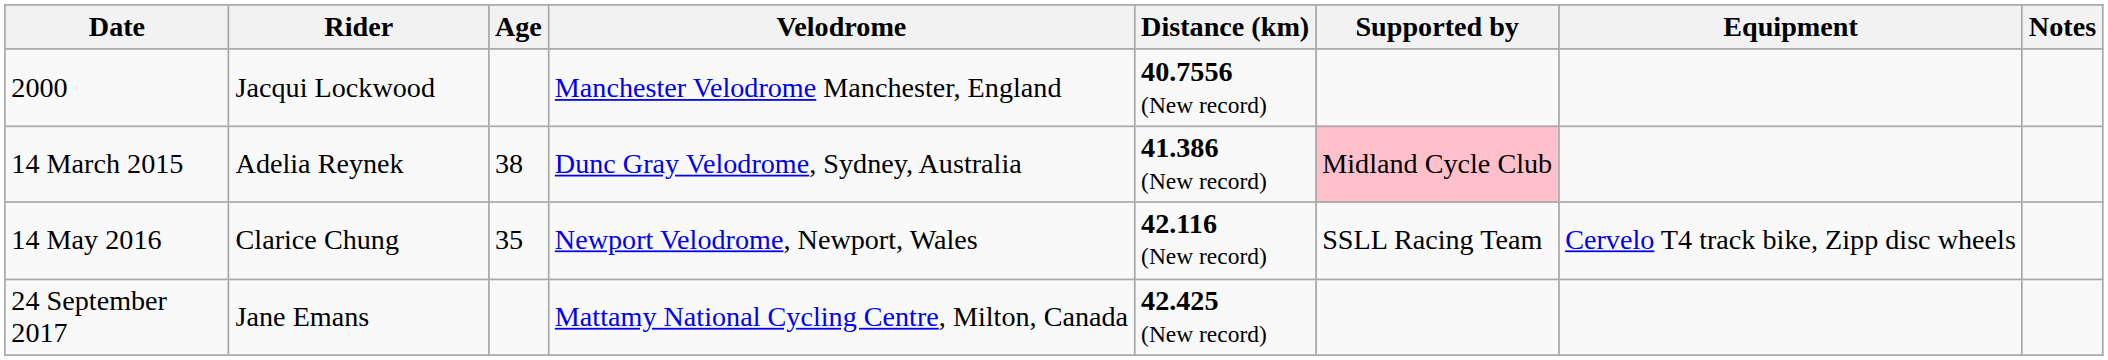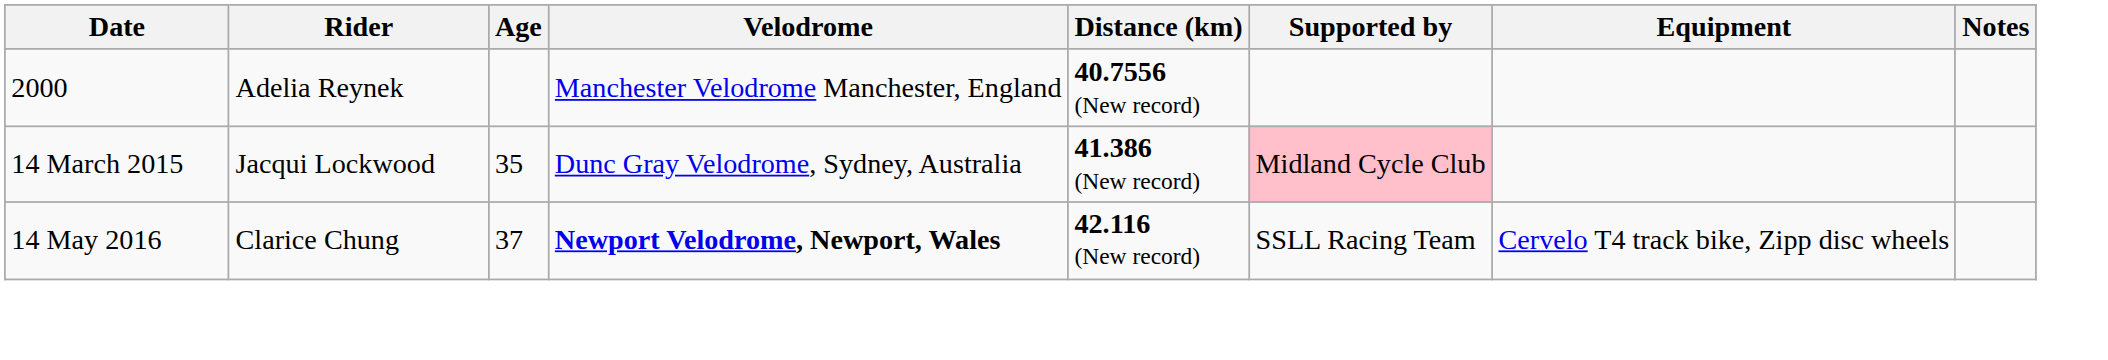2000 | Rider: Jacqui Lockwood -> Adelia Reynek
14 March 2015 | Rider: Adelia Reynek -> Jacqui Lockwood
14 March 2015 | Age: 38 -> 35
14 May 2016 | Age: 35 -> 37
14 May 2016 | Velodrome: normal -> bold
- row: 24 September 2017 | Jane Emans | Mattamy National Cycling Centre, Milton, Canada | 42.425 (New record)
